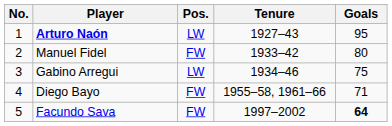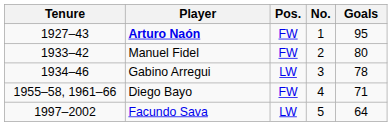columns swapped: No. <-> Tenure
Arturo Naón | Pos.: LW -> FW
Gabino Arregui | Goals: 75 -> 78
Facundo Sava | Pos.: FW -> LW
Facundo Sava | Goals: bold -> normal
